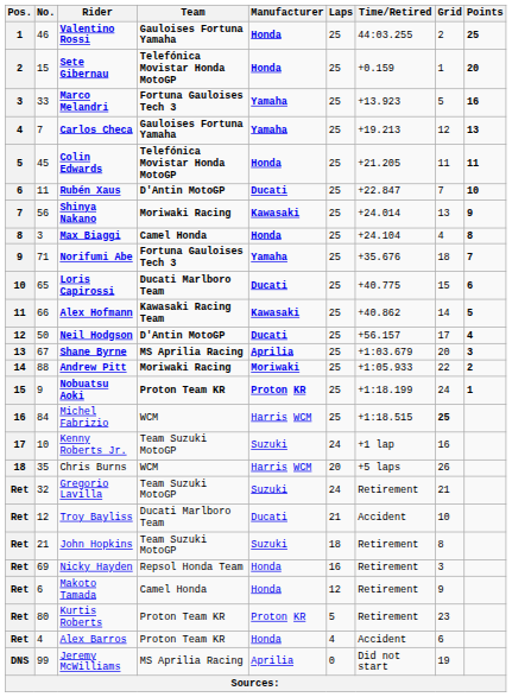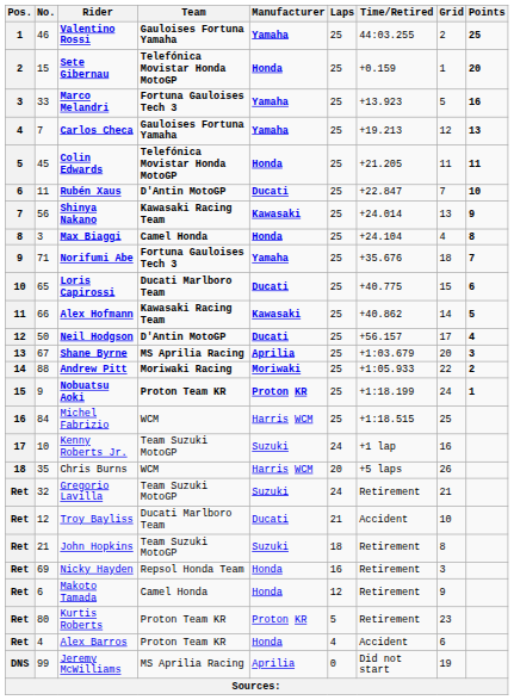Valentino Rossi | Manufacturer: Honda -> Yamaha
Shinya Nakano | Team: Moriwaki Racing -> Kawasaki Racing Team
Michel Fabrizio | Grid: bold -> normal
